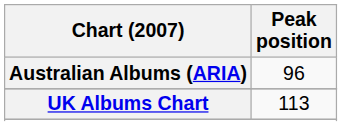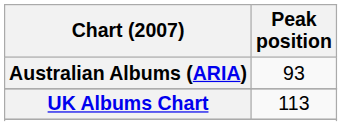Australian Albums (ARIA) | Peak position: 96 -> 93
